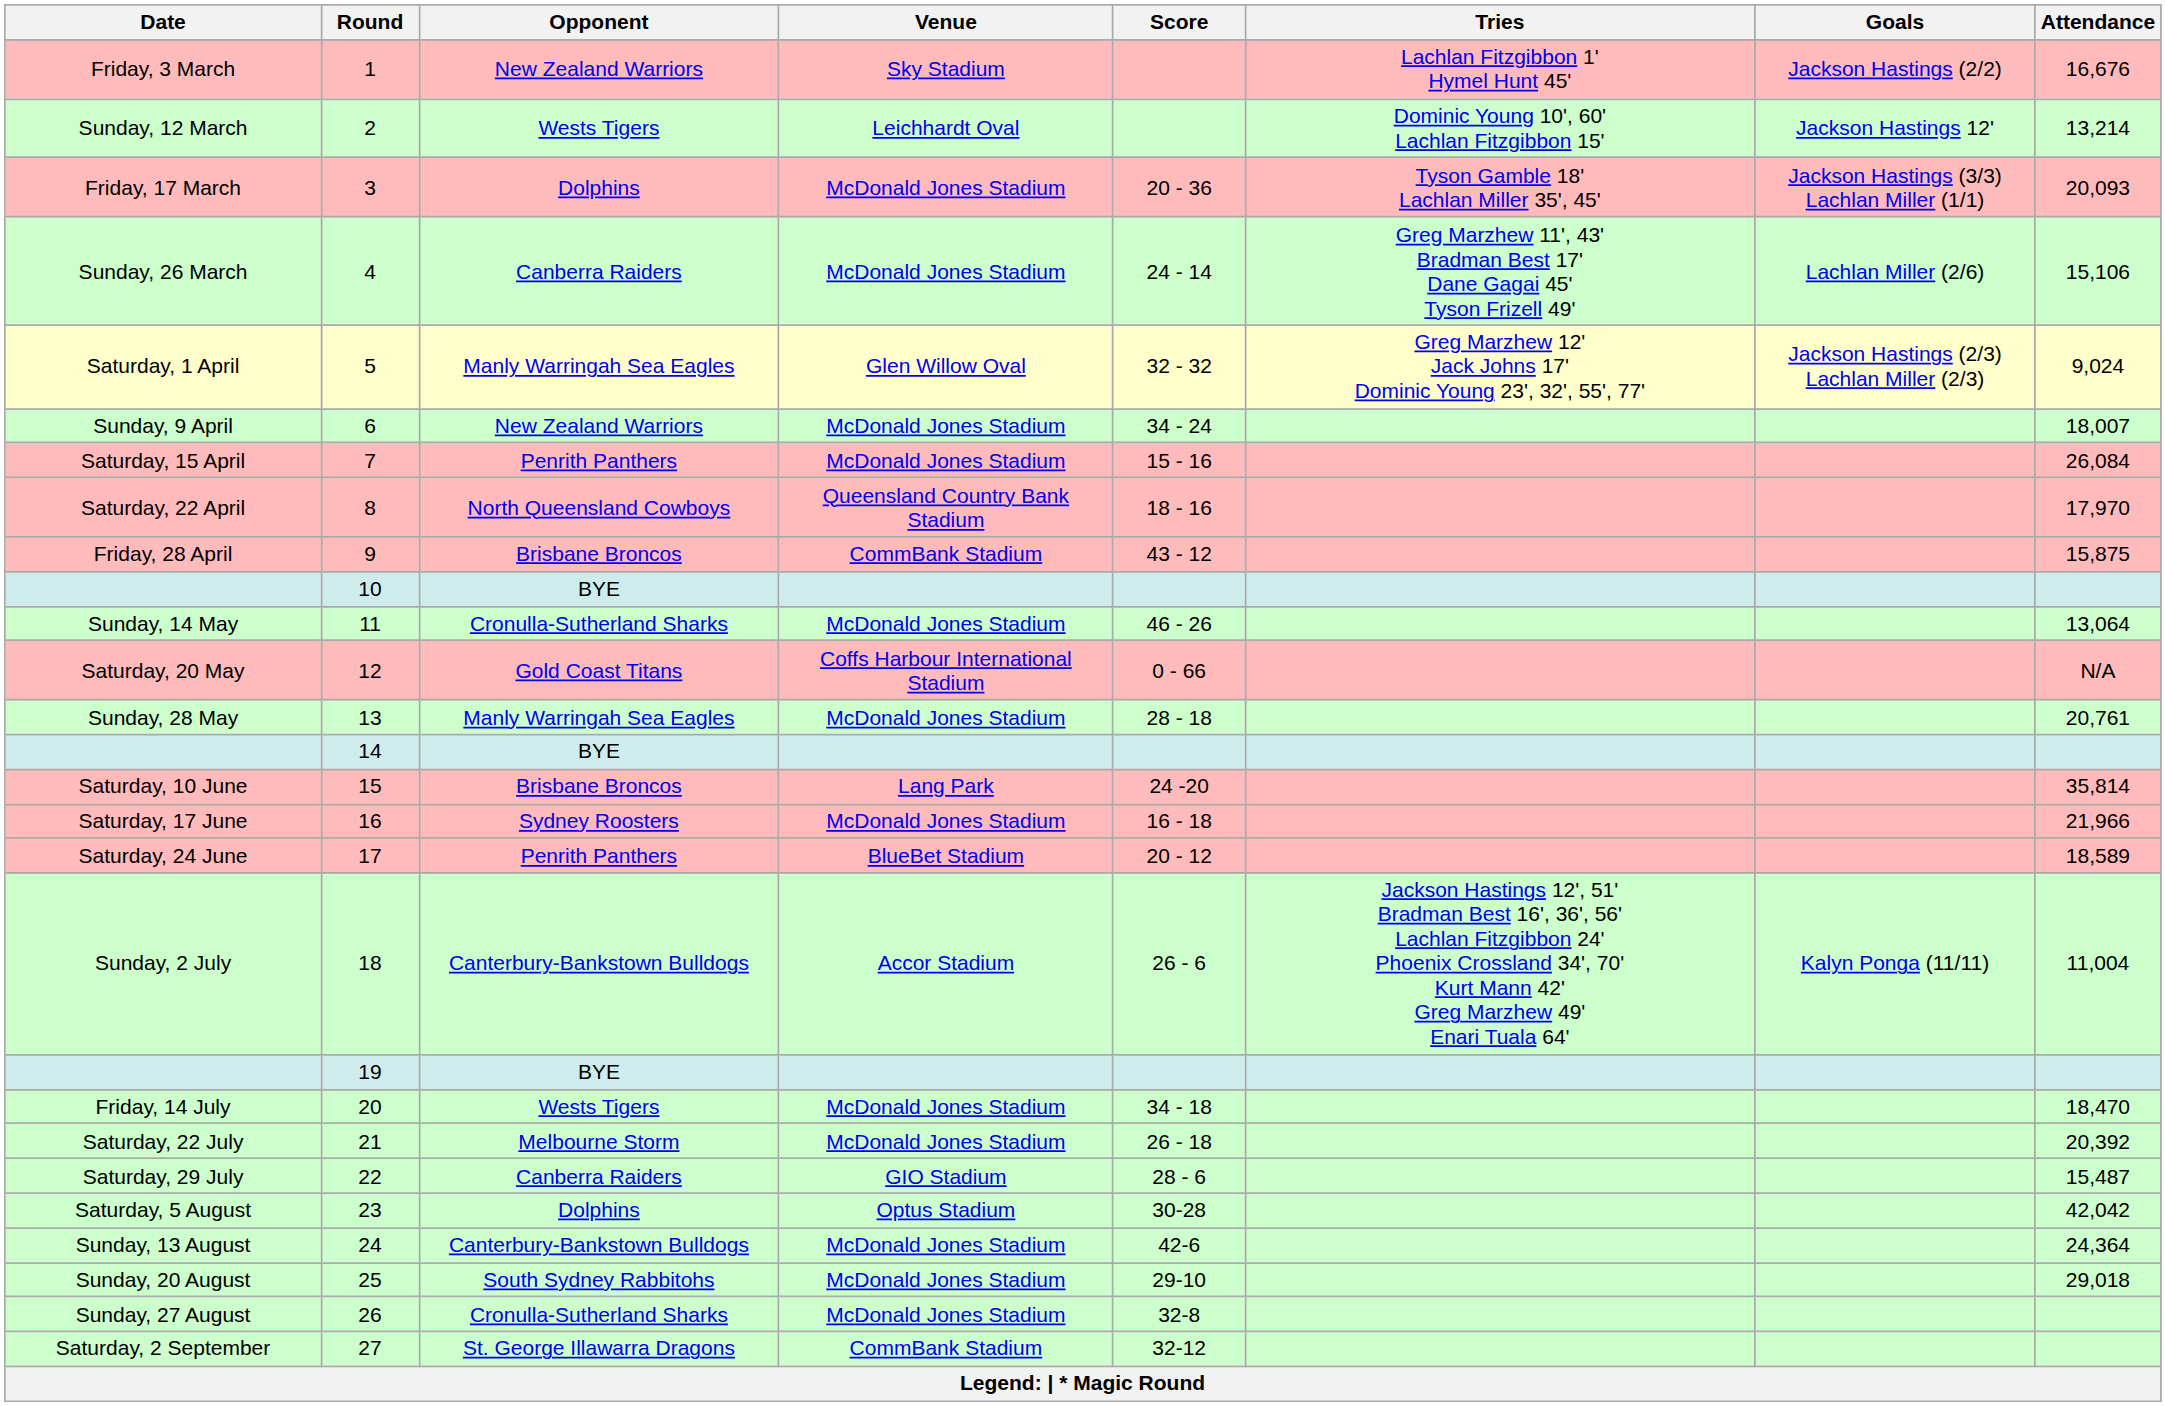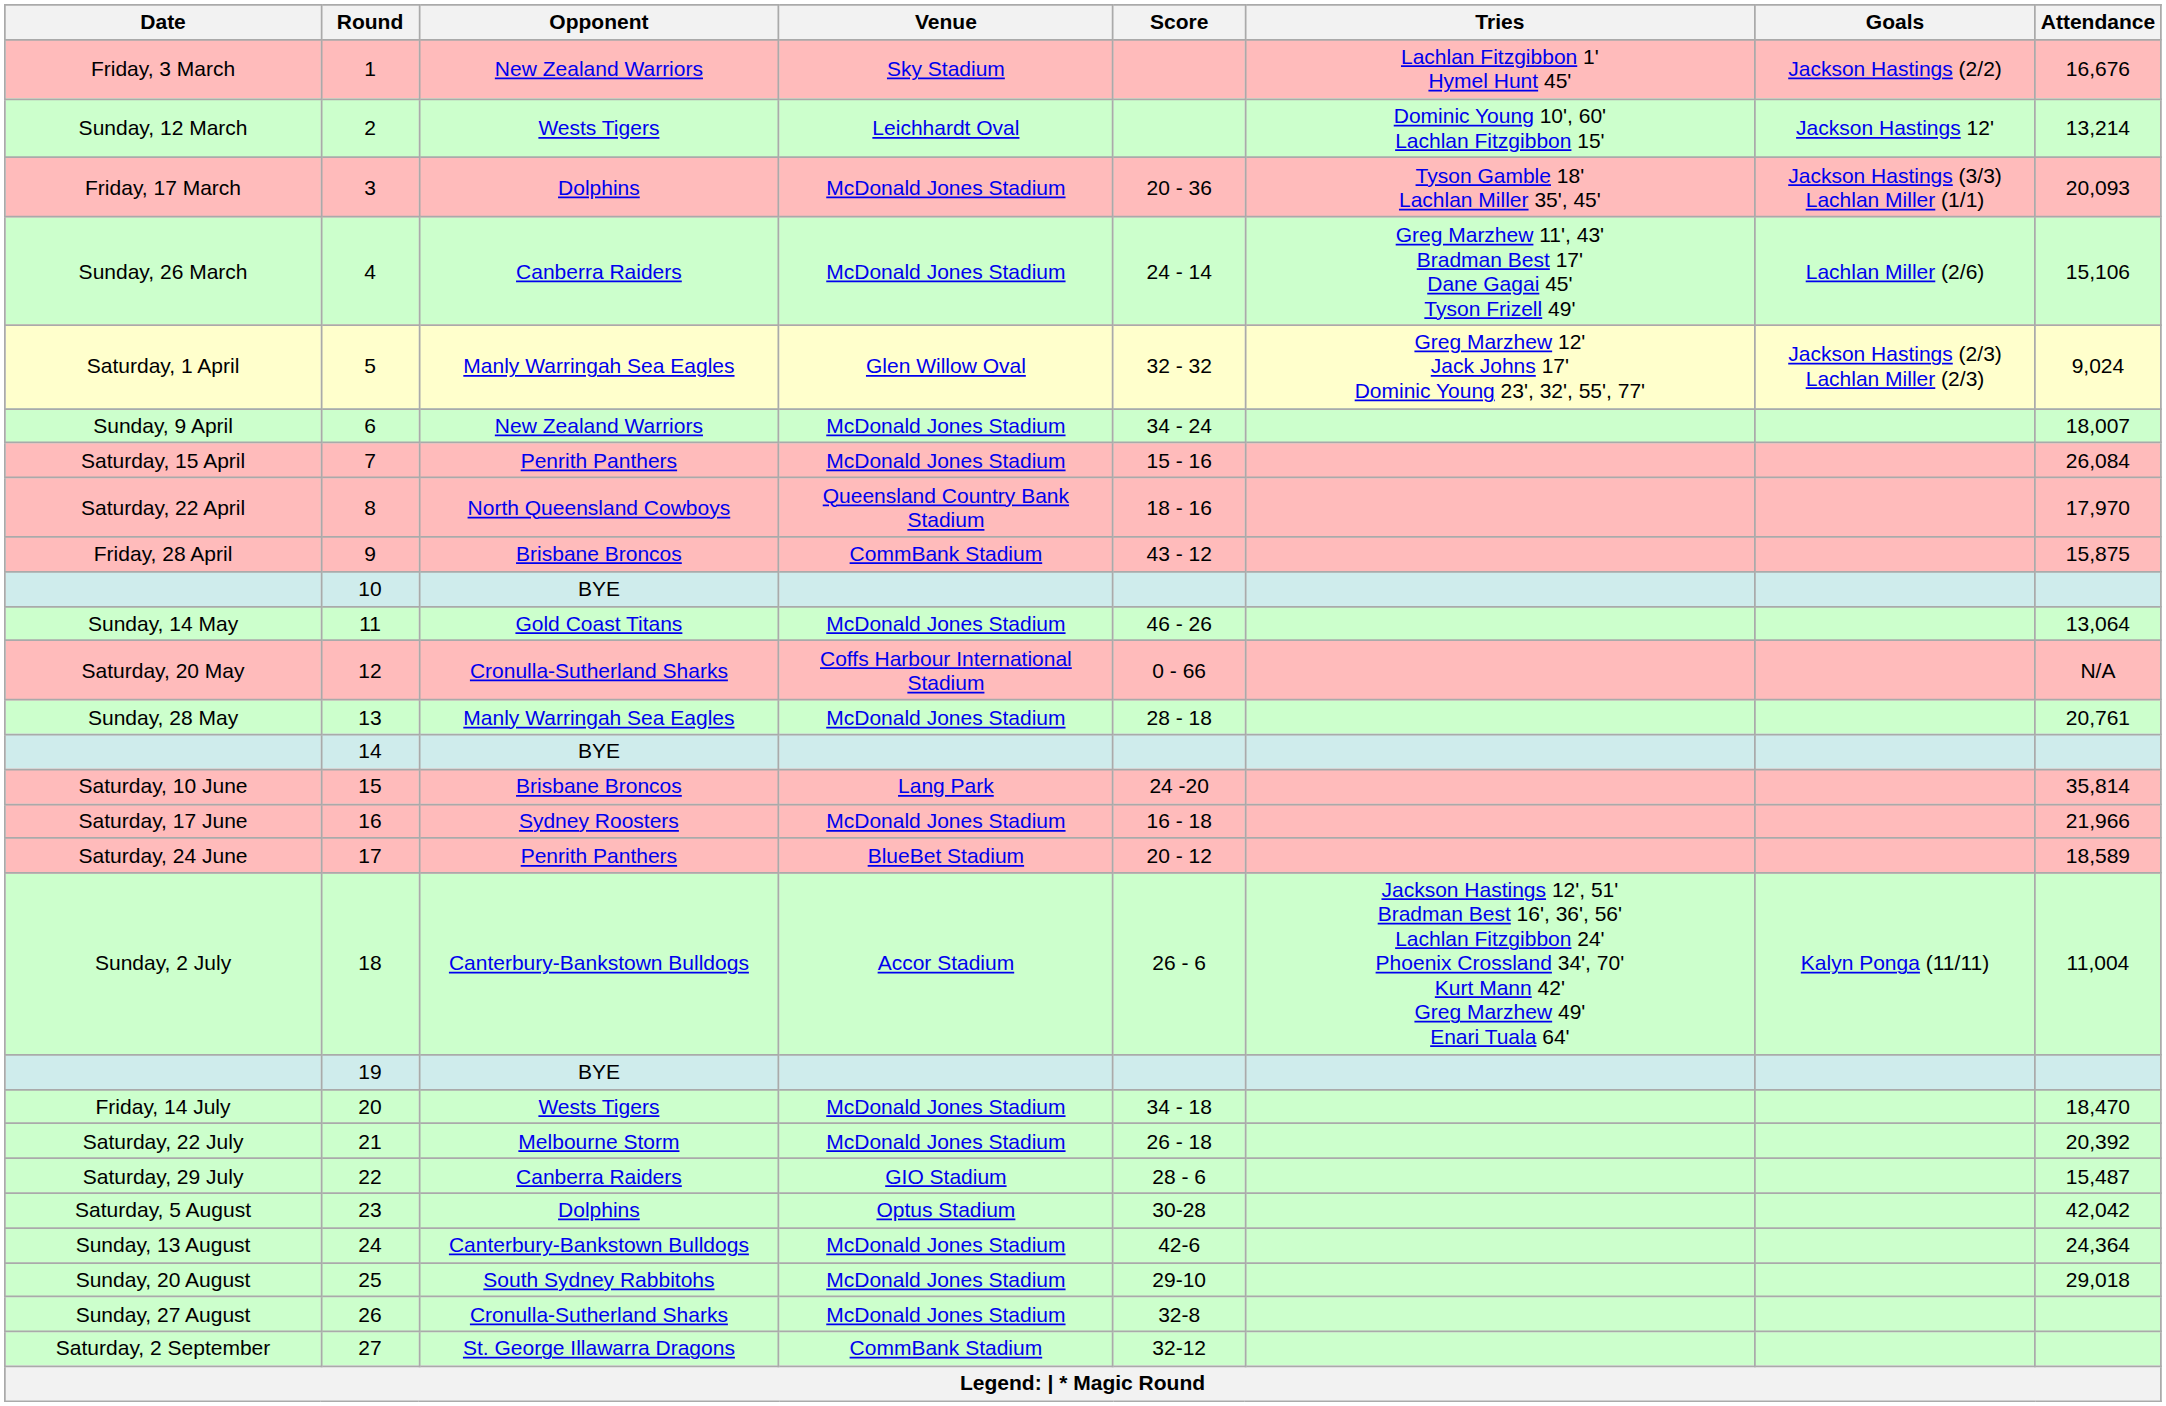Sunday, 14 May | Opponent: Cronulla-Sutherland Sharks -> Gold Coast Titans
Saturday, 20 May | Opponent: Gold Coast Titans -> Cronulla-Sutherland Sharks
